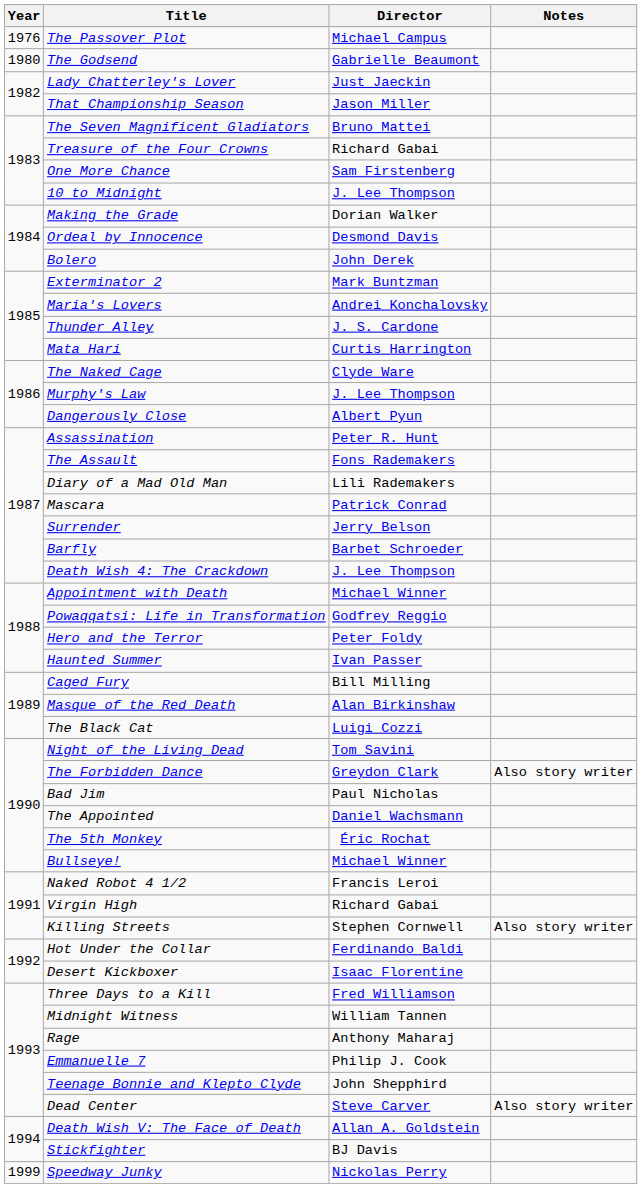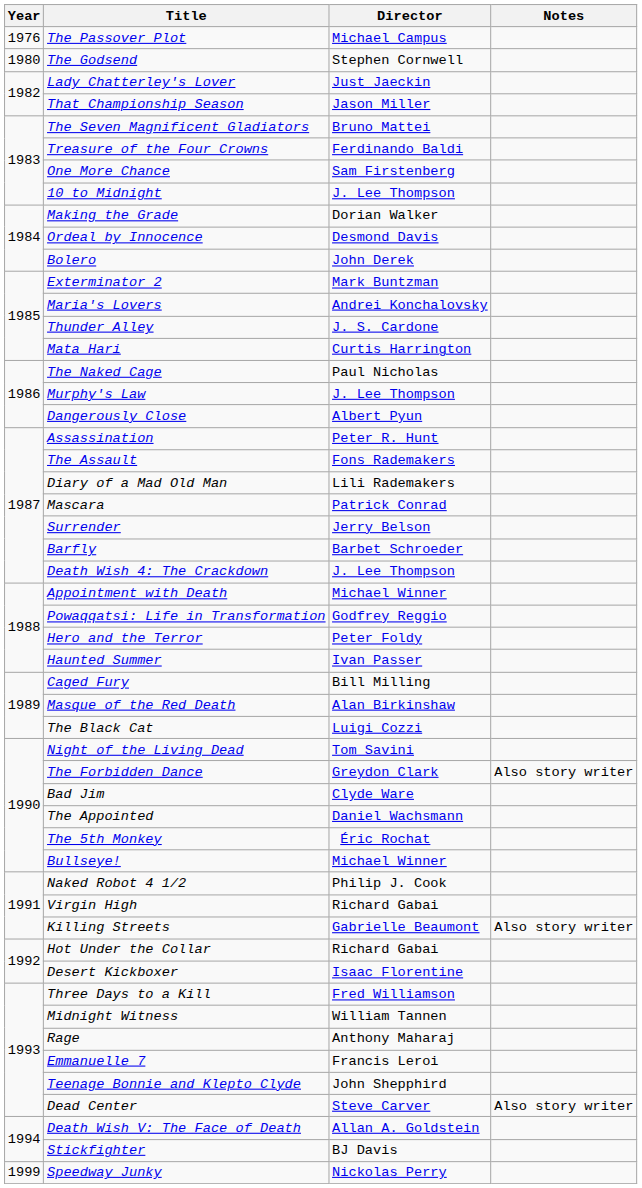The Godsend | Director: Gabrielle Beaumont -> Stephen Cornwell
Treasure of the Four Crowns | Director: Richard Gabai -> Ferdinando Baldi
The Naked Cage | Director: Clyde Ware -> Paul Nicholas
Bad Jim | Director: Paul Nicholas -> Clyde Ware
Naked Robot 4 1/2 | Director: Francis Leroi -> Philip J. Cook
Killing Streets | Director: Stephen Cornwell -> Gabrielle Beaumont
Hot Under the Collar | Director: Ferdinando Baldi -> Richard Gabai
Emmanuelle 7 | Director: Philip J. Cook -> Francis Leroi
